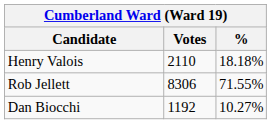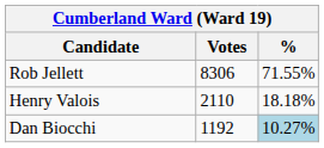rows swapped: Rob Jellett <-> Henry Valois
Dan Biocchi | %: no background -> lightblue background
